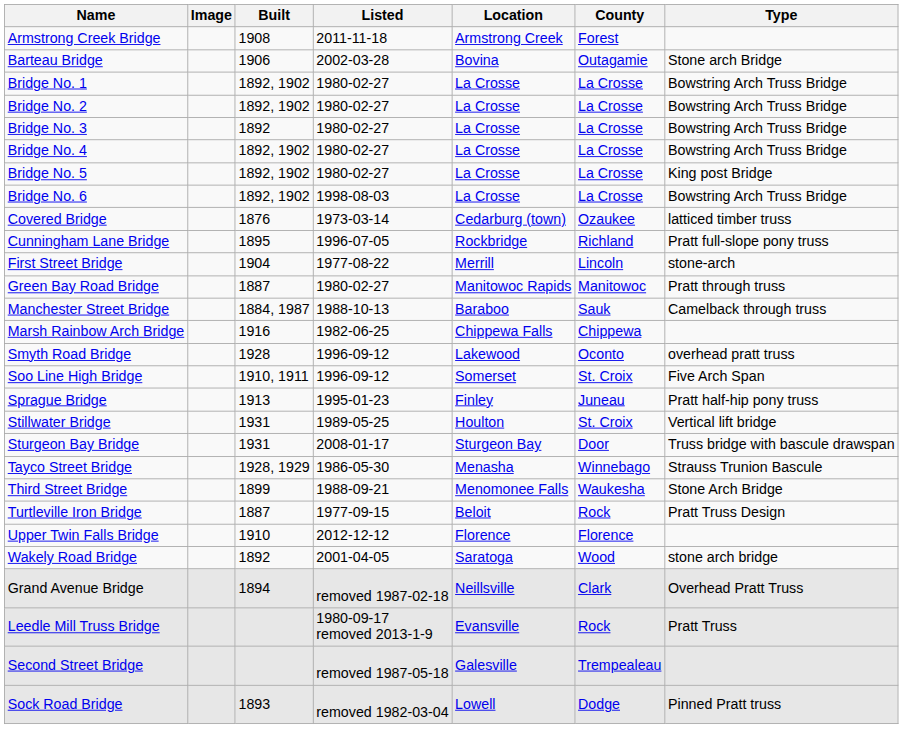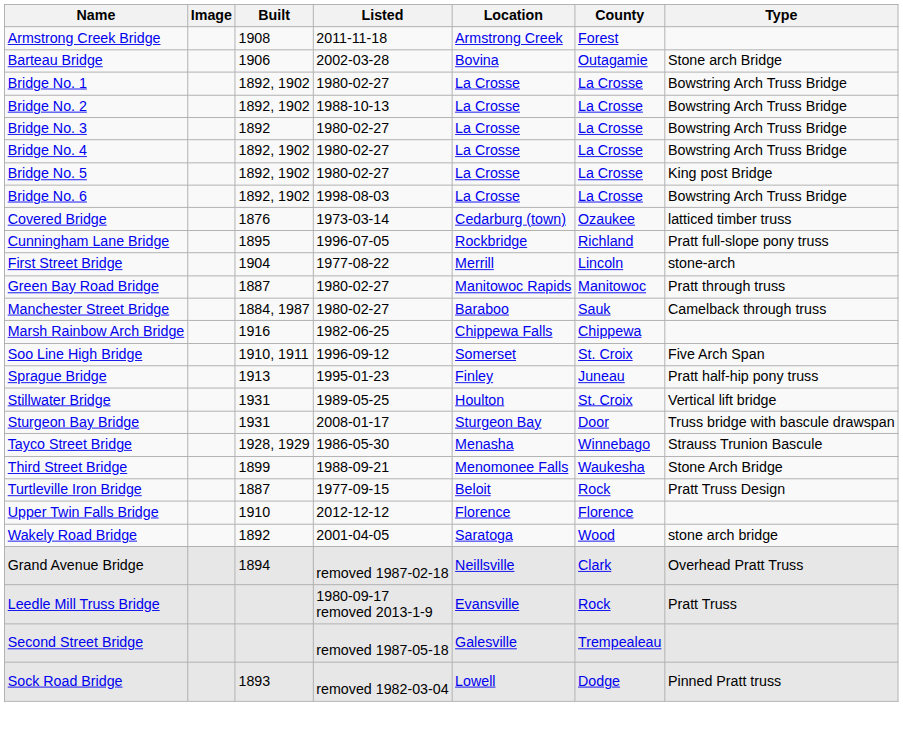Bridge No. 2 | Listed: 1980-02-27 -> 1988-10-13
Manchester Street Bridge | Listed: 1988-10-13 -> 1980-02-27
- row: Smyth Road Bridge | 1928 | 1996-09-12 | Lakewood | Oconto | overhead pratt truss
